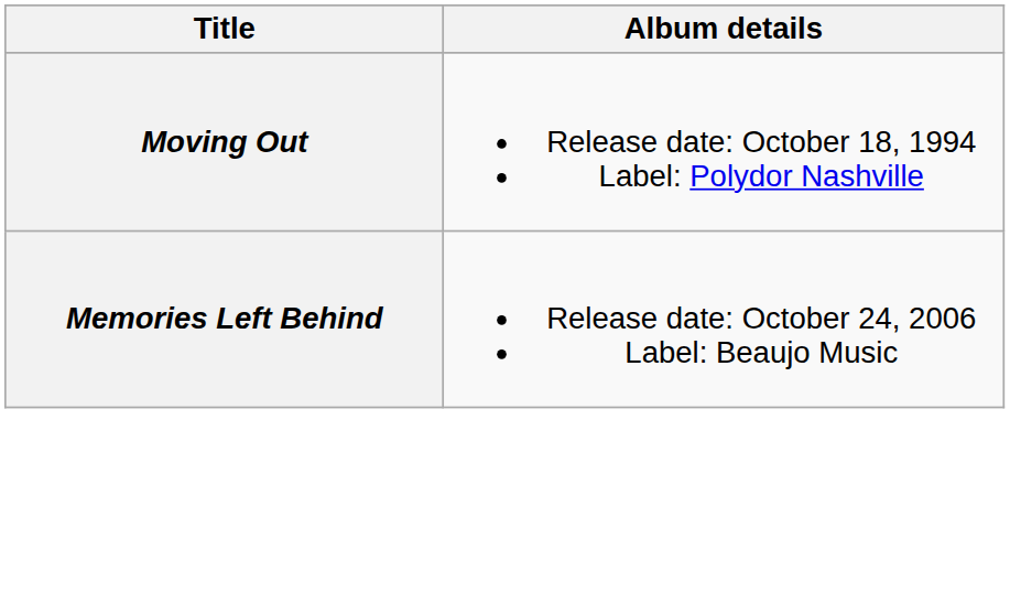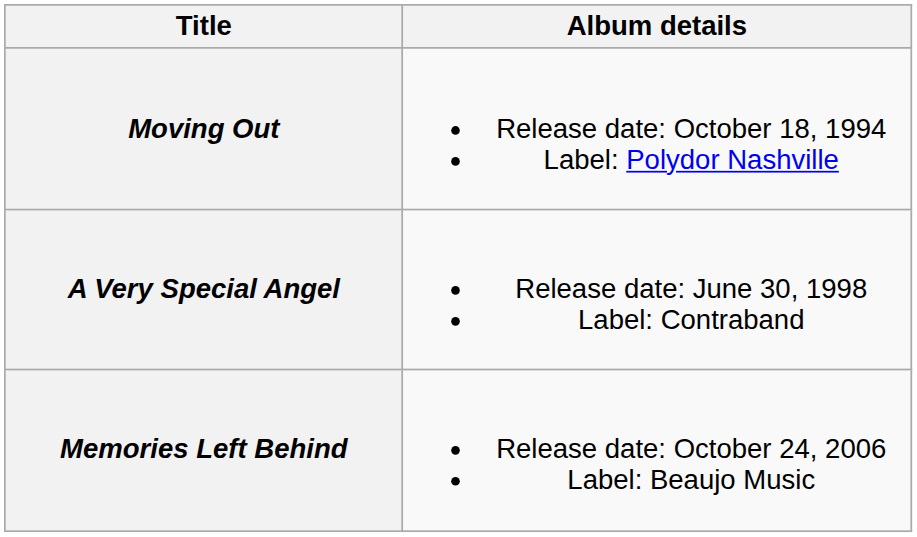+ row: A Very Special Angel | Release date: June 30, 1998 Label: Contraband
